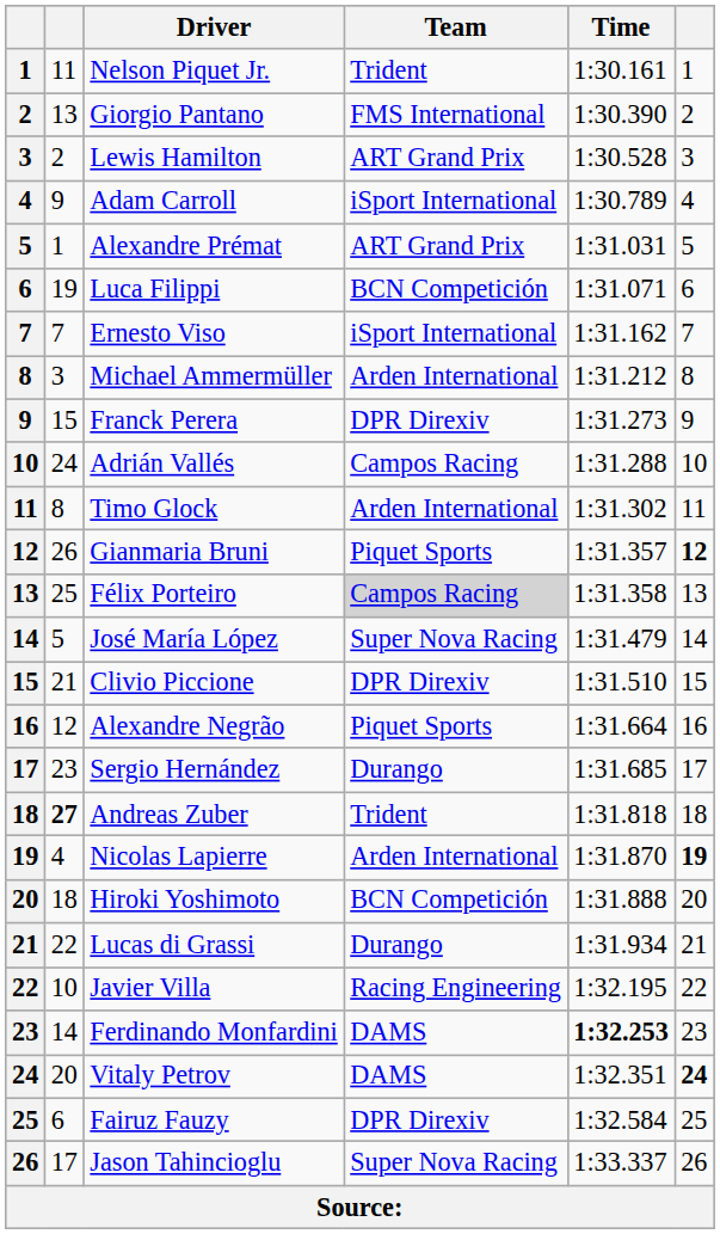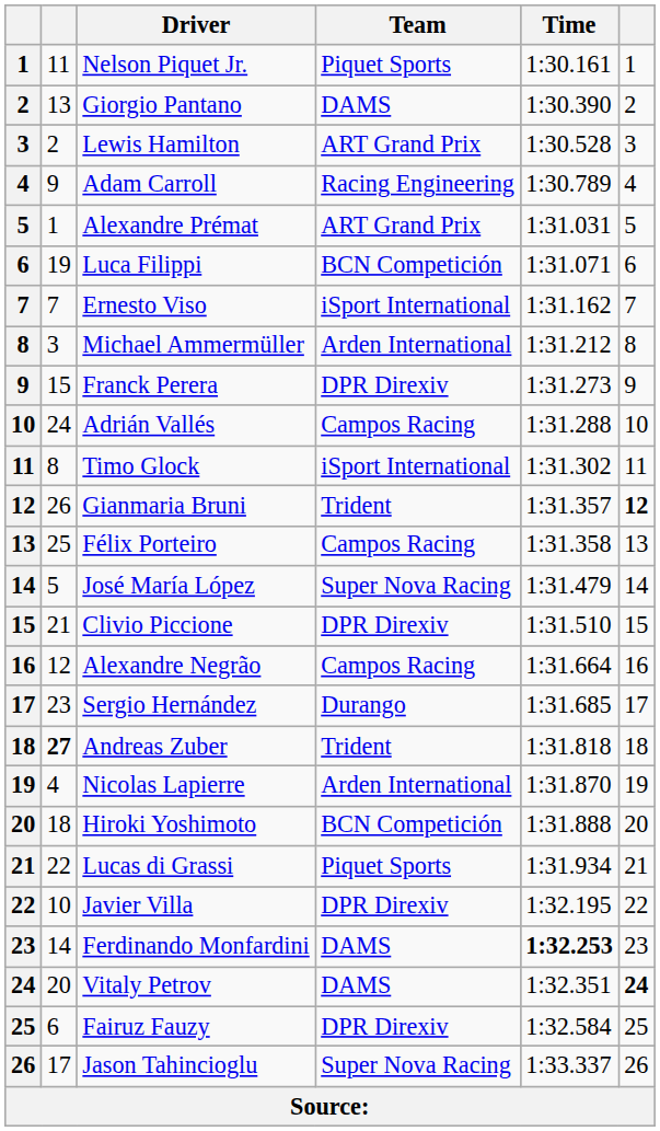Nelson Piquet Jr. | Team: Trident -> Piquet Sports
Giorgio Pantano | Team: FMS International -> DAMS
Adam Carroll | Team: iSport International -> Racing Engineering
Timo Glock | Team: Arden International -> iSport International
Gianmaria Bruni | Team: Piquet Sports -> Trident
Félix Porteiro | Team: lightgrey background -> no background
Alexandre Negrão | Team: Piquet Sports -> Campos Racing
Nicolas Lapierre | column 6: bold -> normal
Lucas di Grassi | Team: Durango -> Piquet Sports
Javier Villa | Team: Racing Engineering -> DPR Direxiv
